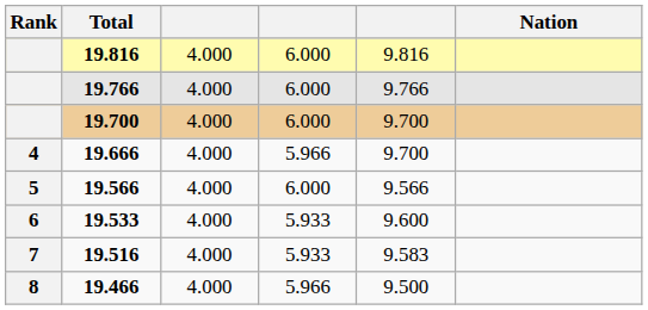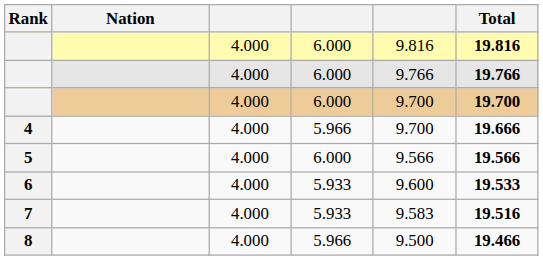columns swapped: Nation <-> Total
